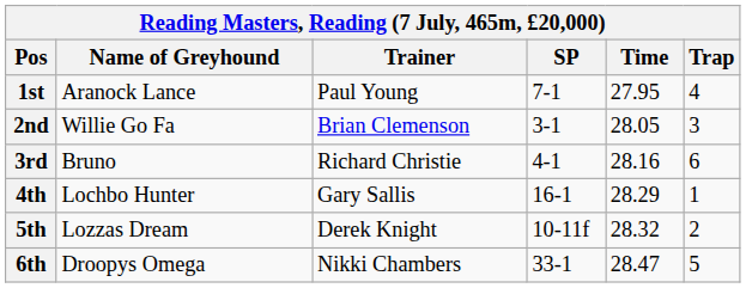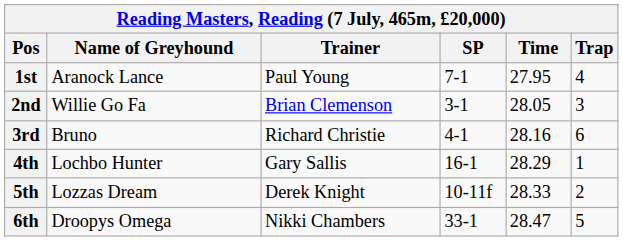5th | Time: 28.32 -> 28.33
